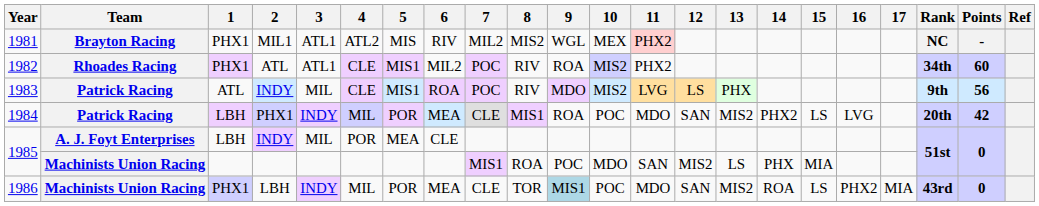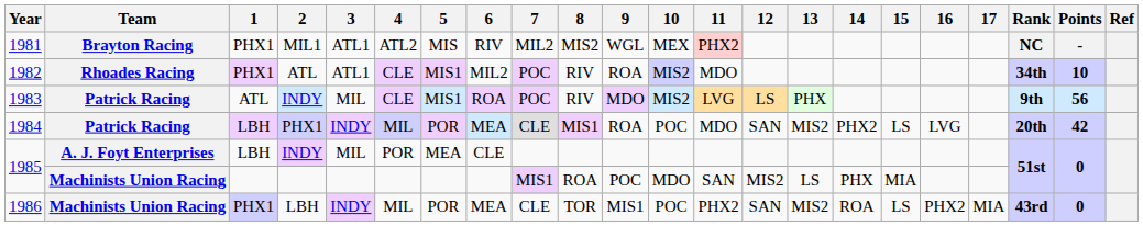1982 | 11: PHX2 -> MDO
1982 | Points: 60 -> 10
1986 | 9: lightblue background -> no background
1986 | 11: MDO -> PHX2
